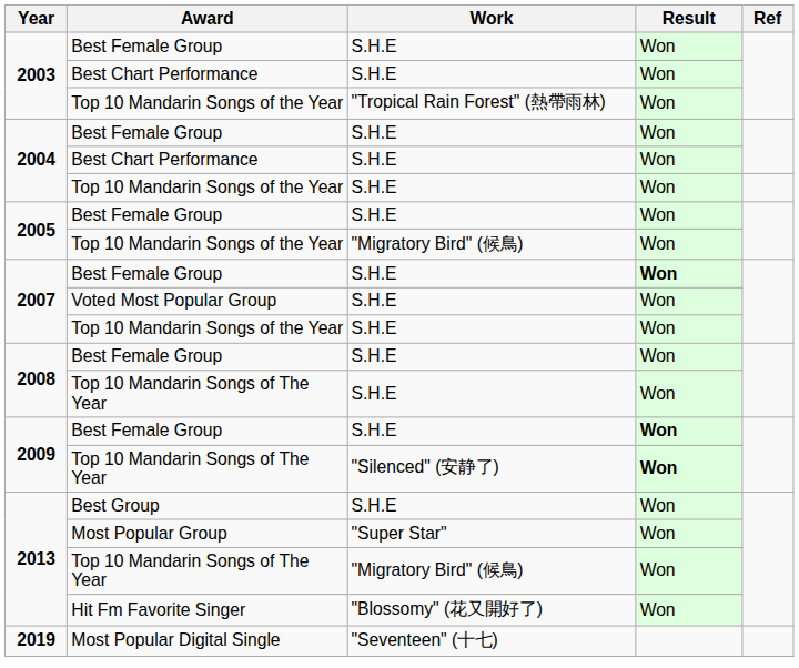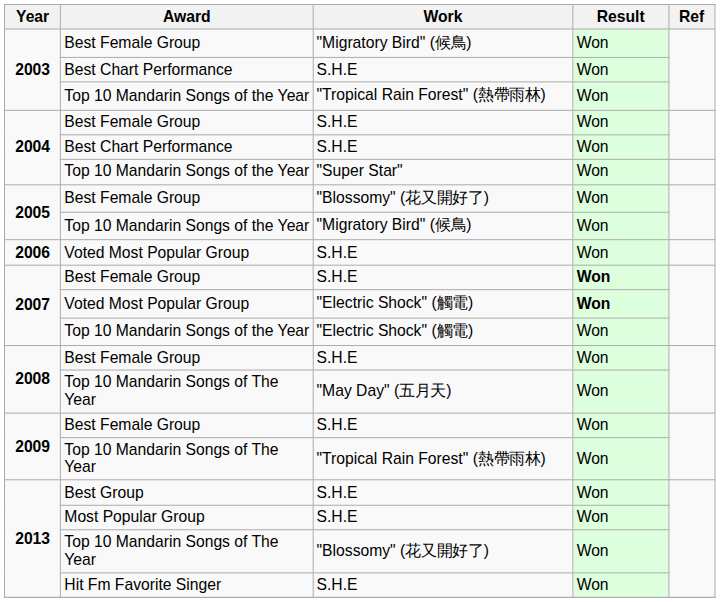2003 / Best Female Group | Work: S.H.E -> "Migratory Bird" (候鳥)
2004 / Top 10 Mandarin Songs of the Year | Work: S.H.E -> "Super Star"
2005 / Best Female Group | Work: S.H.E -> "Blossomy" (花又開好了)
+ row: 2006 | Voted Most Popular Group | S.H.E | Won
2007 / Voted Most Popular Group | Work: S.H.E -> "Electric Shock" (觸電)
2007 / Voted Most Popular Group | Result: normal -> bold
2007 / Top 10 Mandarin Songs of the Year | Work: S.H.E -> "Electric Shock" (觸電)
2008 / Top 10 Mandarin Songs of The Year | Work: S.H.E -> "May Day" (五月天)
2009 / Best Female Group | Result: bold -> normal
2009 / Top 10 Mandarin Songs of The Year | Work: "Silenced" (安静了) -> "Tropical Rain Forest" (熱帶雨林)
2009 / Top 10 Mandarin Songs of The Year | Result: bold -> normal
2013 / Most Popular Group | Work: "Super Star" -> S.H.E
2013 / Top 10 Mandarin Songs of The Year | Work: "Migratory Bird" (候鳥) -> "Blossomy" (花又開好了)
2013 / Hit Fm Favorite Singer | Work: "Blossomy" (花又開好了) -> S.H.E
- row: 2019 | Most Popular Digital Single | "Seventeen" (十七)
